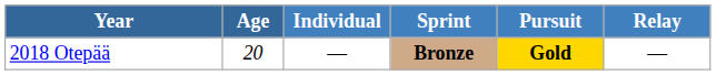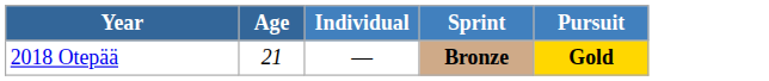- column: Relay | —
2018 Otepää | Age: 20 -> 21
